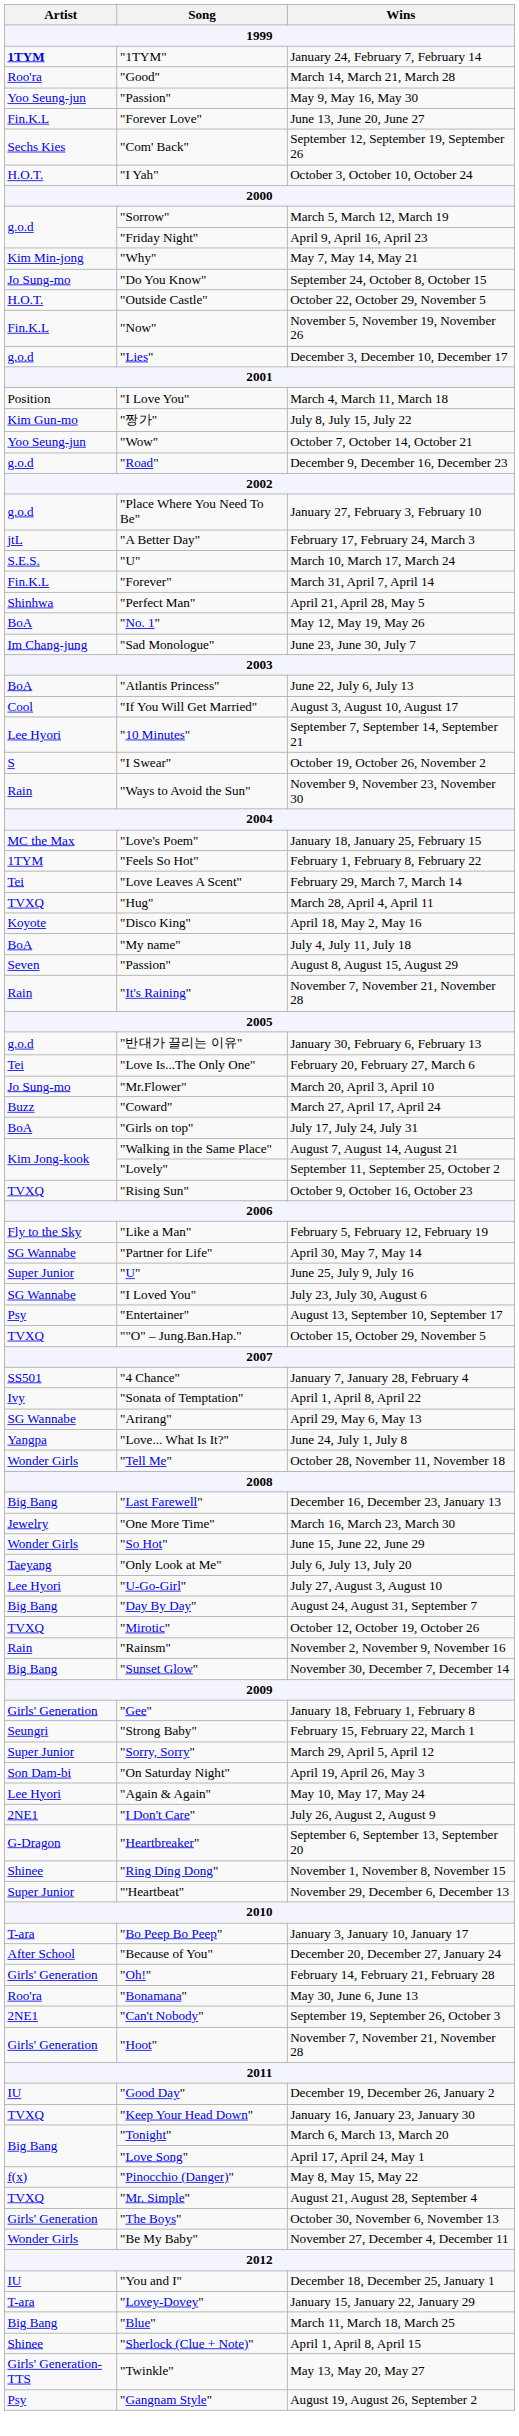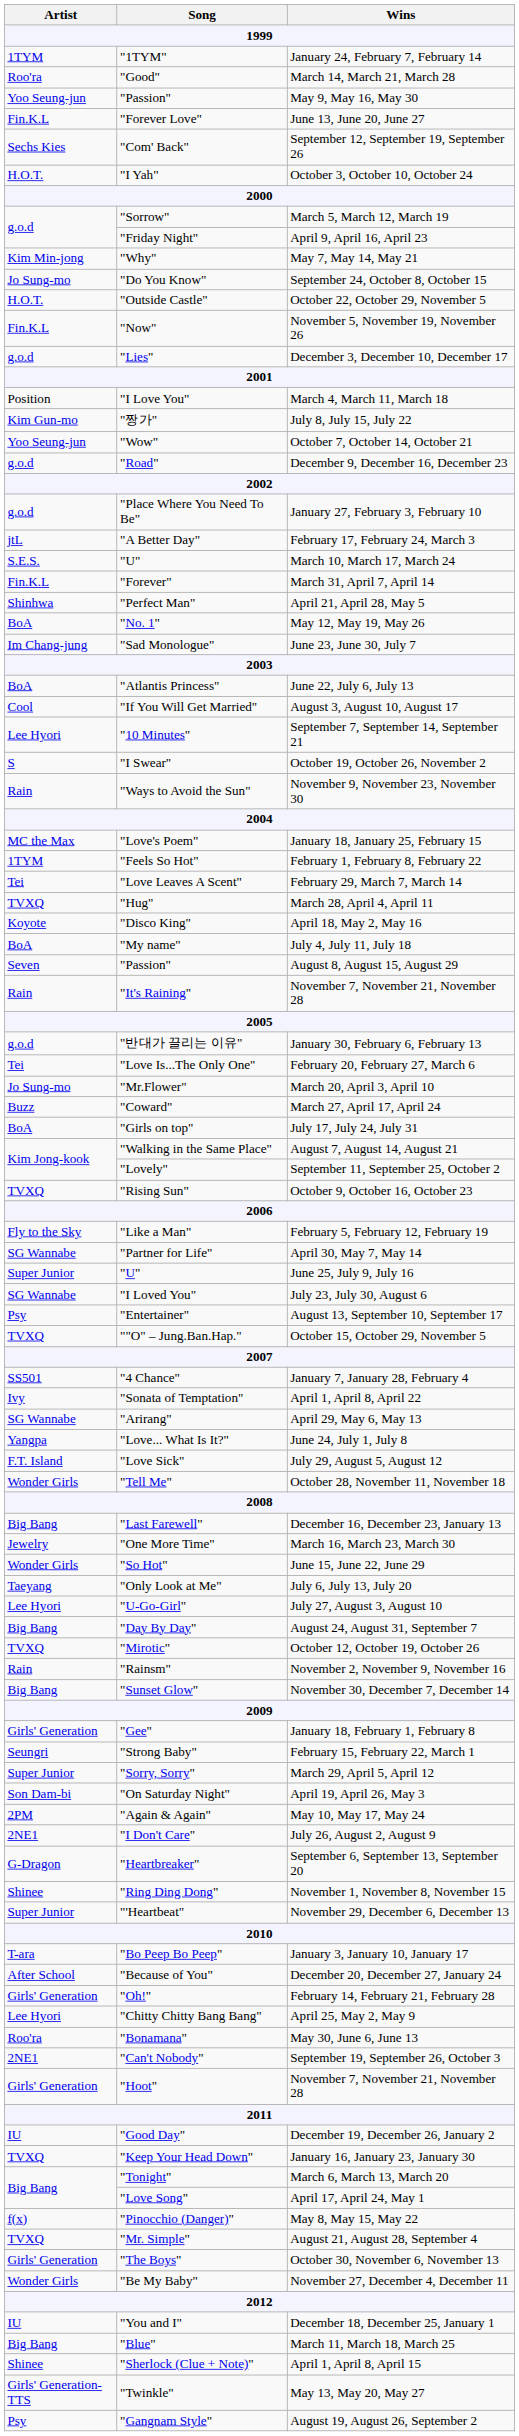January 24, February 7, February 14 | Artist: bold -> normal
+ row: F.T. Island | "Love Sick" | July 29, August 5, August 12
May 10, May 17, May 24 | Artist: Lee Hyori -> 2PM
+ row: Lee Hyori | "Chitty Chitty Bang Bang" | April 25, May 2, May 9
- row: T-ara | "Lovey-Dovey" | January 15, January 22, January 29
